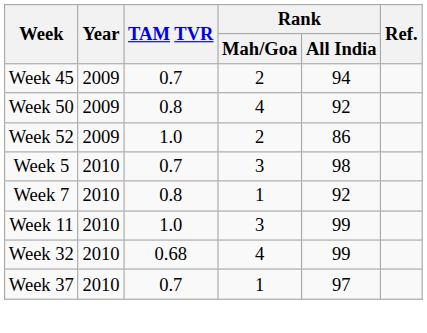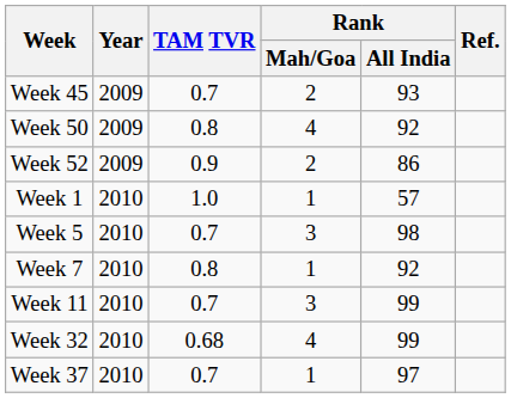Week 45 | Rank / All India: 94 -> 93
Week 52 | TAM TVR: 1.0 -> 0.9
+ row: Week 1 | 2010 | 1.0 | 1 | 57
Week 11 | TAM TVR: 1.0 -> 0.7
